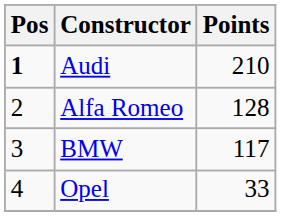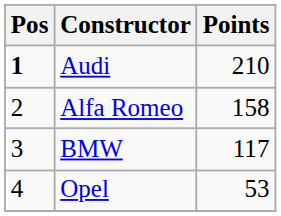Alfa Romeo | Points: 128 -> 158
Opel | Points: 33 -> 53
